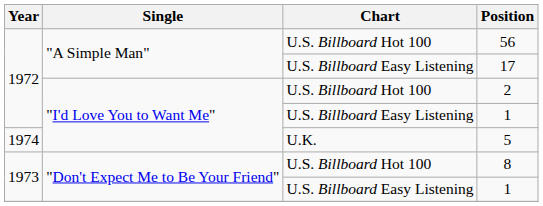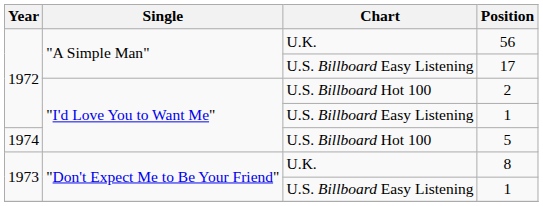56 | Chart: U.S. Billboard Hot 100 -> U.K.
5 | Chart: U.K. -> U.S. Billboard Hot 100
8 | Chart: U.S. Billboard Hot 100 -> U.K.
